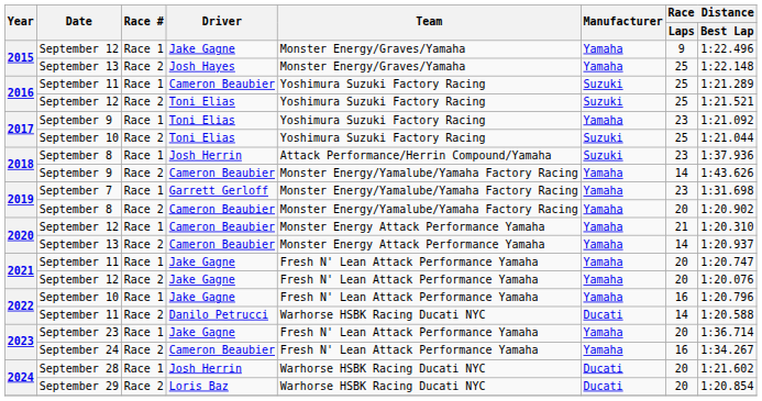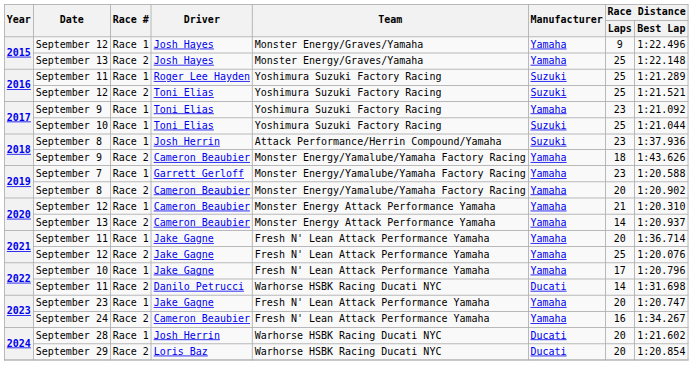2015 / September 12 | Driver: Jake Gagne -> Josh Hayes
2016 / September 11 | Driver: Cameron Beaubier -> Roger Lee Hayden
2017 / September 10 | Race #: Race 2 -> Race 1
2018 / September 9 | Race Distance / Laps: 14 -> 18
September 7 | Race Distance / Best Lap: 1:31.698 -> 1:20.588
2021 / September 11 | Race Distance / Best Lap: 1:20.747 -> 1:36.714
2021 / September 12 | Race Distance / Laps: 20 -> 25
2022 / September 10 | Race Distance / Laps: 16 -> 17
2022 / September 11 | Race Distance / Best Lap: 1:20.588 -> 1:31.698
September 23 | Race Distance / Best Lap: 1:36.714 -> 1:20.747
